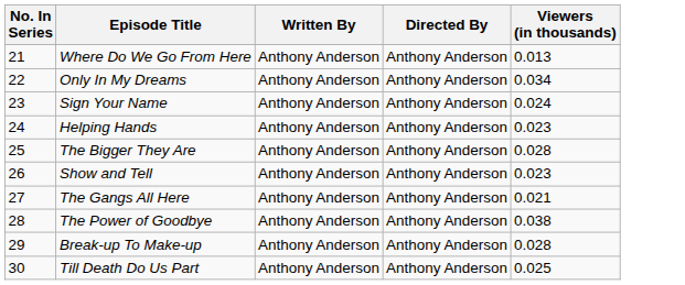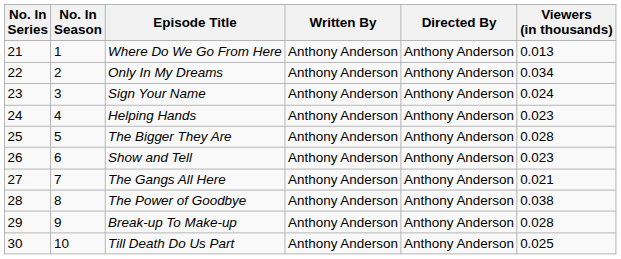+ column: No. In Season | 1 | 2 | 3 | 4 | 5 | 6 | 7 | 8 | 9 | 10
